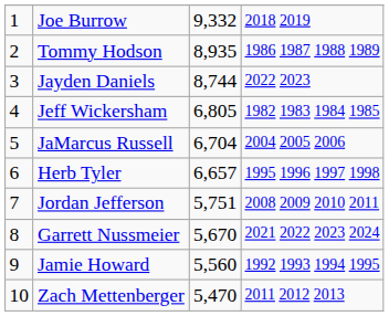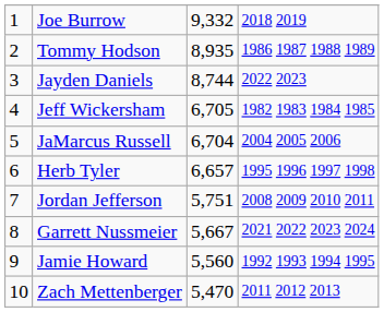Jeff Wickersham | column 3: 6,805 -> 6,705
Garrett Nussmeier | column 3: 5,670 -> 5,667
